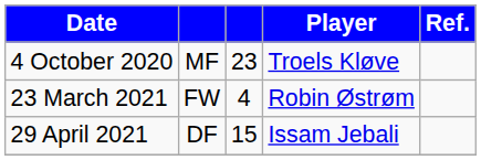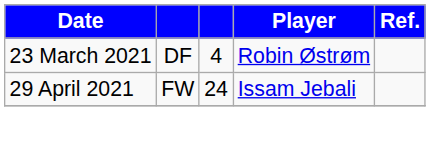- row: 4 October 2020 | MF | 23 | Troels Kløve
23 March 2021 | column 2: FW -> DF
29 April 2021 | column 2: DF -> FW
29 April 2021 | column 3: 15 -> 24
